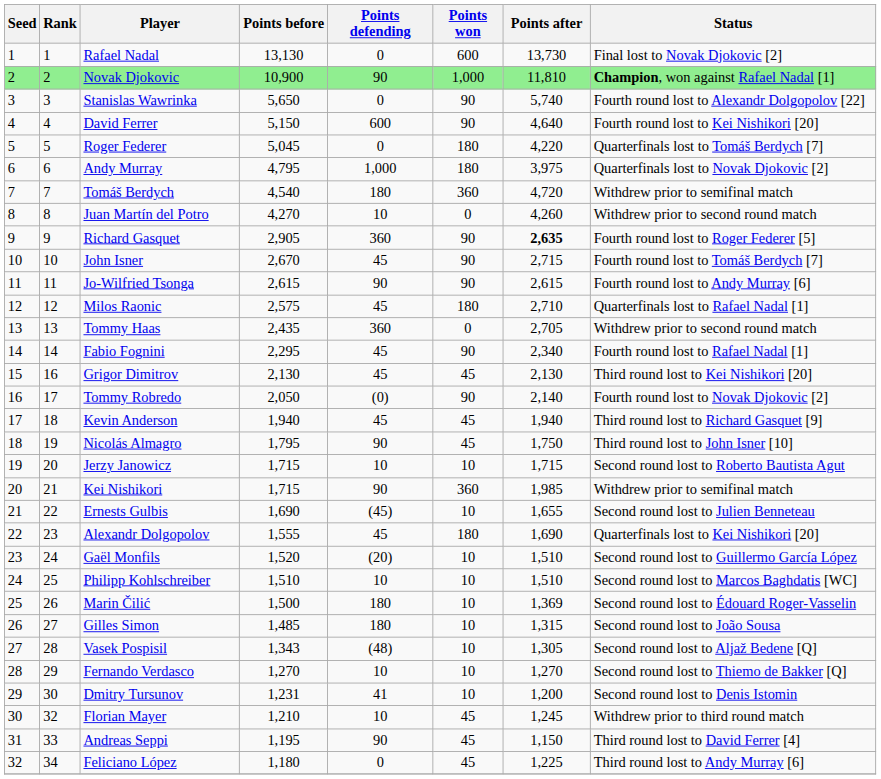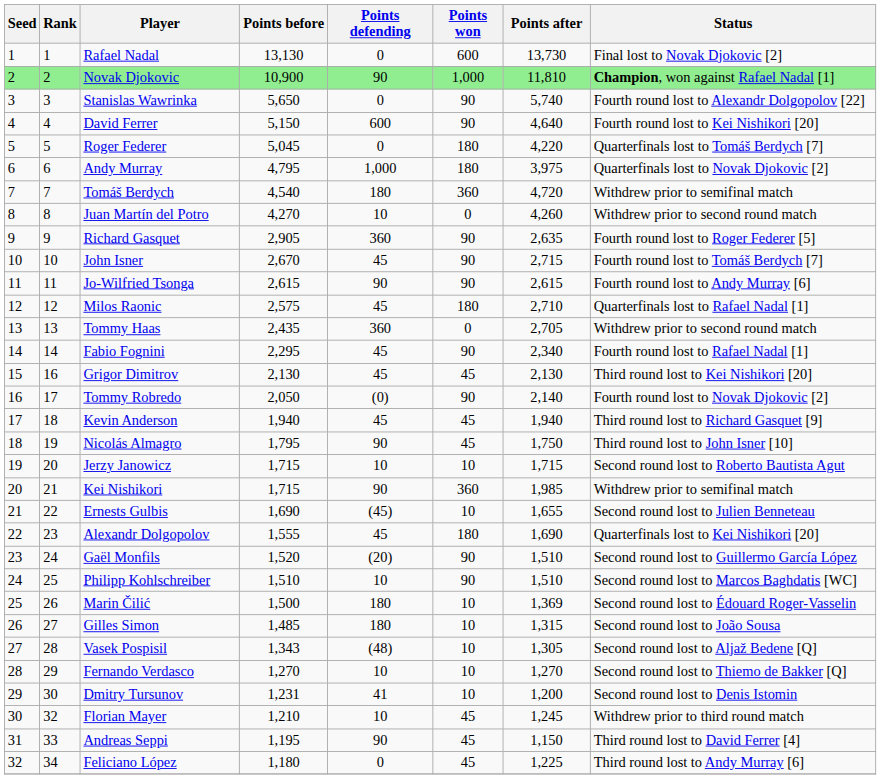Richard Gasquet | Points after: bold -> normal
Gaël Monfils | Points won: 10 -> 90
Philipp Kohlschreiber | Points won: 10 -> 90
